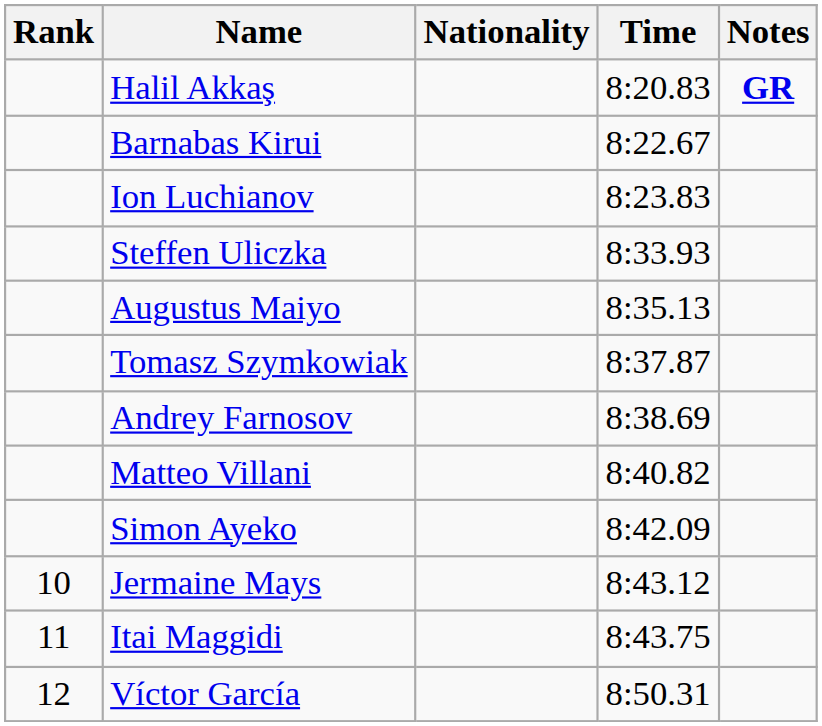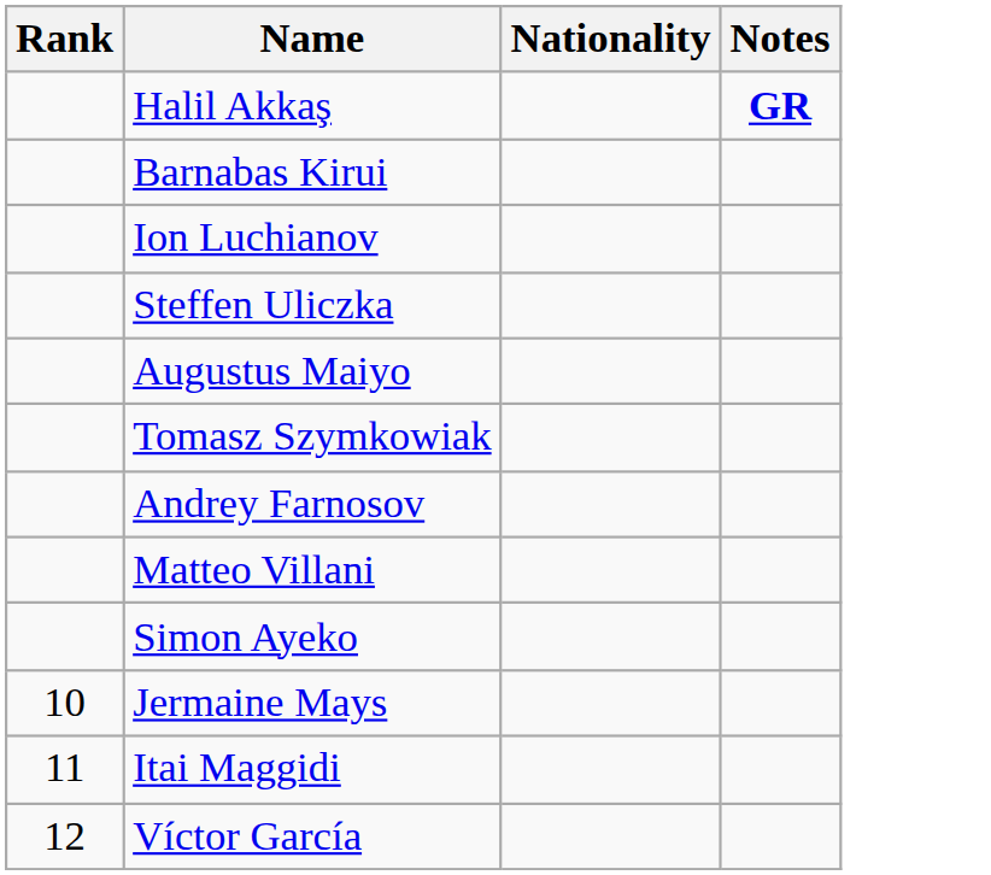- column: Time | 8:20.83 | 8:22.67 | 8:23.83 | 8:33.93 | 8:35.13 | 8:37.87 | 8:38.69 | 8:40.82 | 8:42.09 | 8:43.12 | 8:43.75 | 8:50.31
